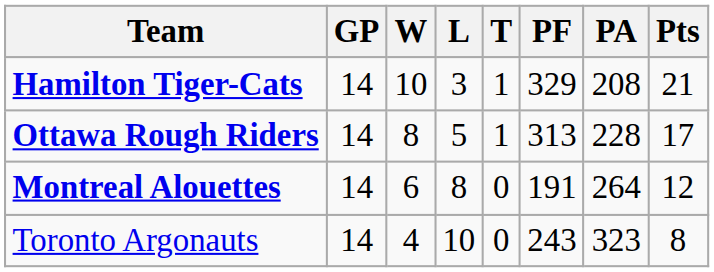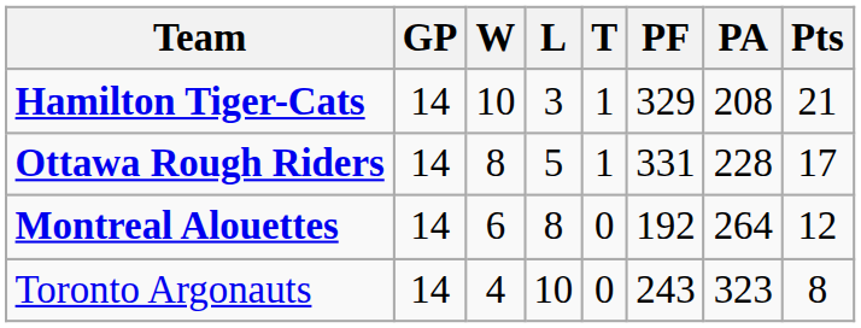Ottawa Rough Riders | PF: 313 -> 331
Montreal Alouettes | PF: 191 -> 192
